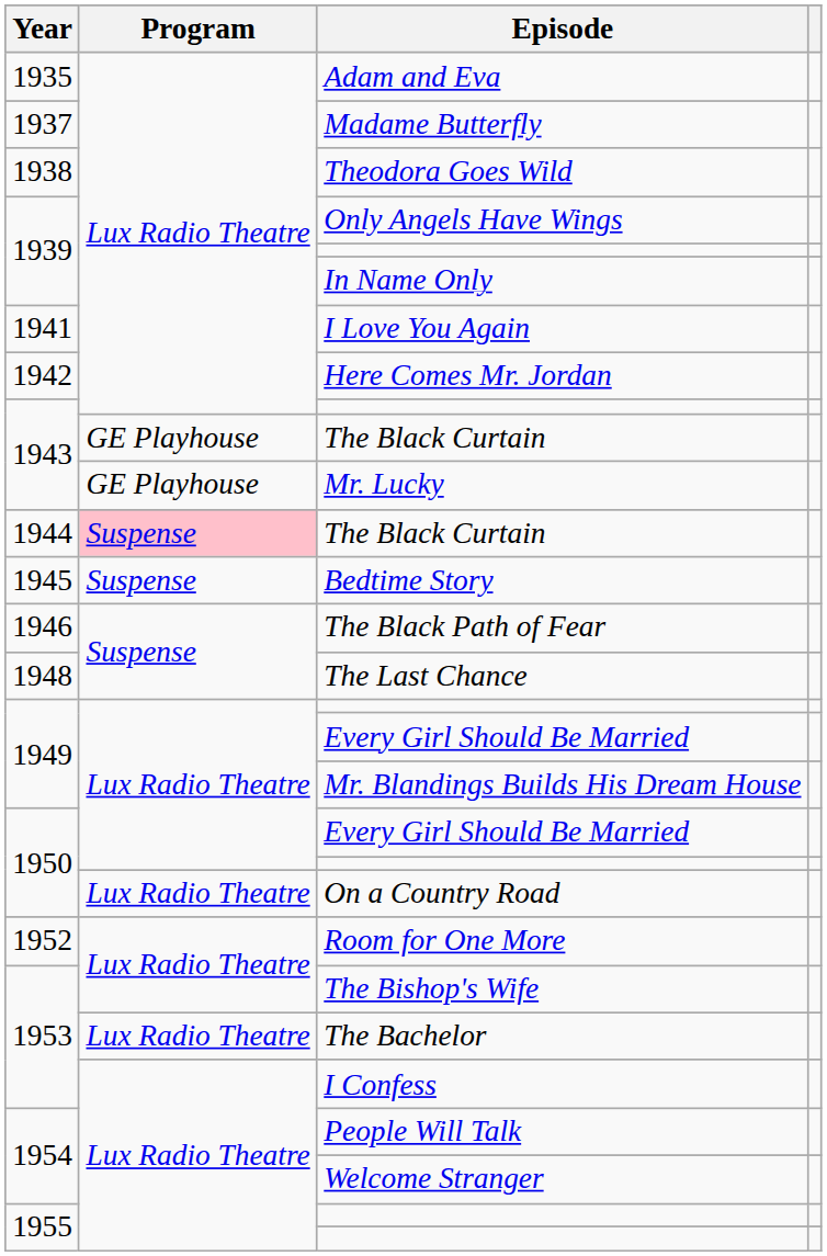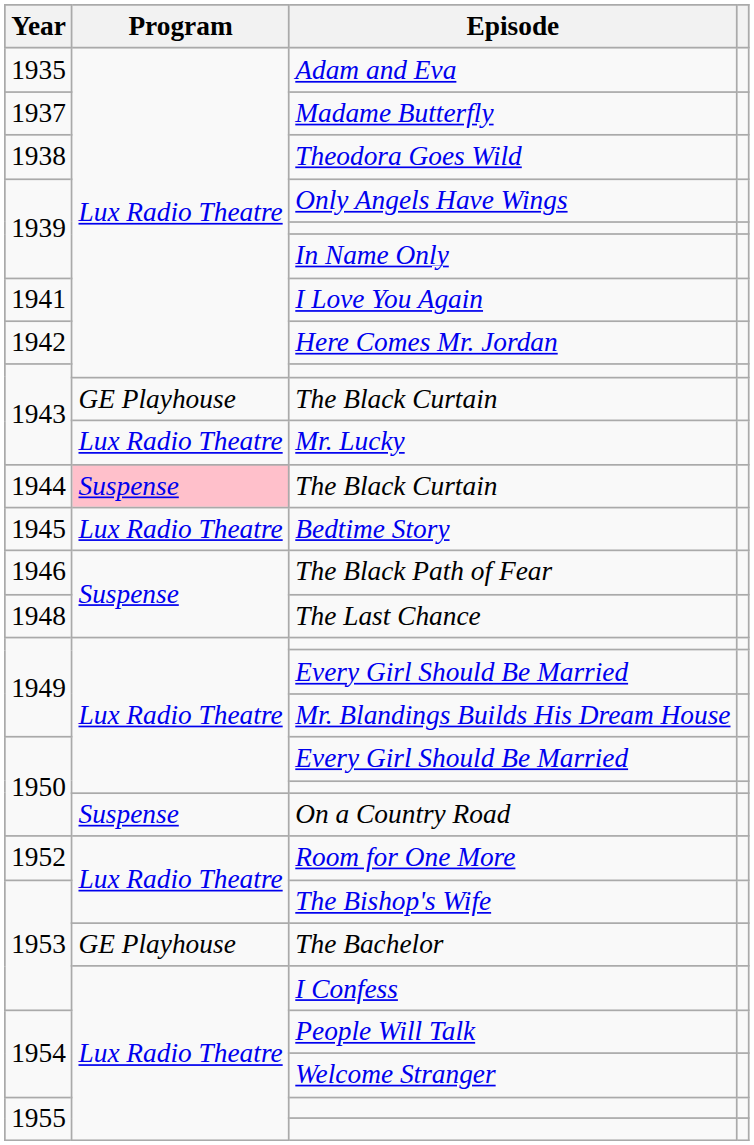Mr. Lucky | Program: GE Playhouse -> Lux Radio Theatre
Bedtime Story | Program: Suspense -> Lux Radio Theatre
On a Country Road | Program: Lux Radio Theatre -> Suspense
The Bachelor | Program: Lux Radio Theatre -> GE Playhouse
